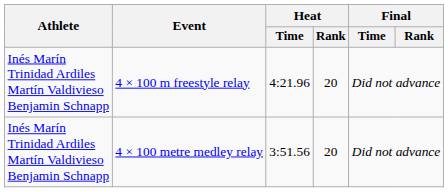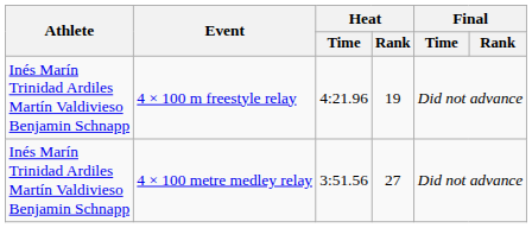4 × 100 m freestyle relay | Heat / Rank: 20 -> 19
4 × 100 metre medley relay | Heat / Rank: 20 -> 27
